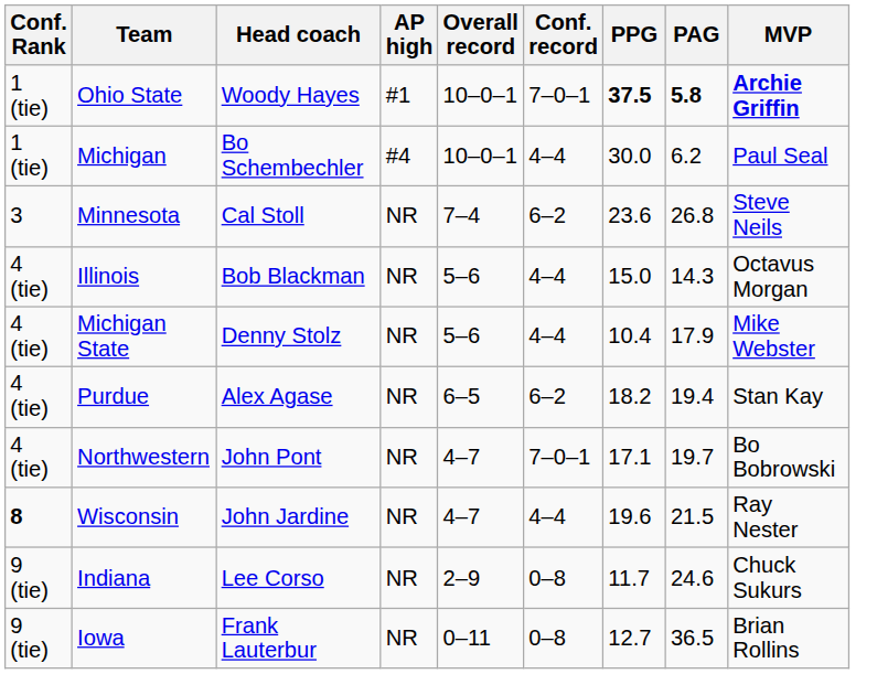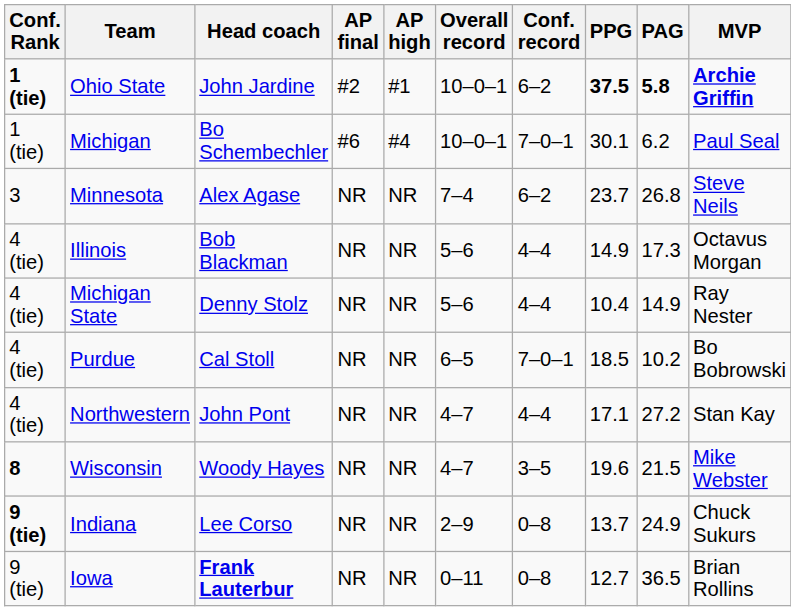+ column: AP final | #2 | #6 | NR | NR | NR | NR | NR | NR | NR | NR
Ohio State | Conf. Rank: normal -> bold
Ohio State | Head coach: Woody Hayes -> John Jardine
Ohio State | Conf. record: 7–0–1 -> 6–2
Michigan | Conf. record: 4–4 -> 7–0–1
Michigan | PPG: 30.0 -> 30.1
Minnesota | Head coach: Cal Stoll -> Alex Agase
Minnesota | PPG: 23.6 -> 23.7
Illinois | PPG: 15.0 -> 14.9
Illinois | PAG: 14.3 -> 17.3
Michigan State | PAG: 17.9 -> 14.9
Michigan State | MVP: Mike Webster -> Ray Nester
Purdue | Head coach: Alex Agase -> Cal Stoll
Purdue | Conf. record: 6–2 -> 7–0–1
Purdue | PPG: 18.2 -> 18.5
Purdue | PAG: 19.4 -> 10.2
Purdue | MVP: Stan Kay -> Bo Bobrowski
Northwestern | Conf. record: 7–0–1 -> 4–4
Northwestern | PAG: 19.7 -> 27.2
Northwestern | MVP: Bo Bobrowski -> Stan Kay
Wisconsin | Head coach: John Jardine -> Woody Hayes
Wisconsin | Conf. record: 4–4 -> 3–5
Wisconsin | MVP: Ray Nester -> Mike Webster
Indiana | Conf. Rank: normal -> bold
Indiana | PPG: 11.7 -> 13.7
Indiana | PAG: 24.6 -> 24.9
Iowa | Head coach: normal -> bold
